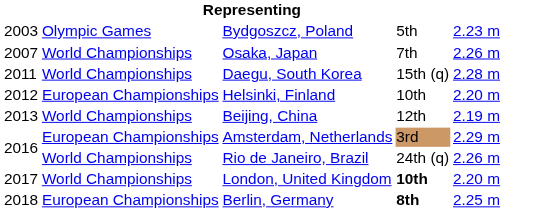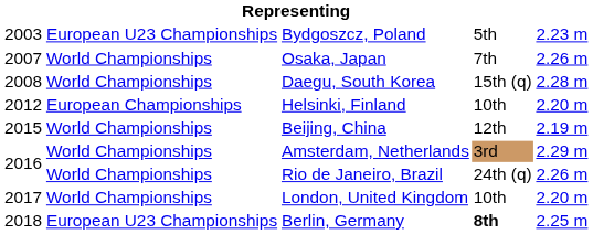Bydgoszcz, Poland | column 2: Olympic Games -> European U23 Championships
Daegu, South Korea | column 1: 2011 -> 2008
Beijing, China | column 1: 2013 -> 2015
Amsterdam, Netherlands | column 2: European Championships -> World Championships
London, United Kingdom | column 4: bold -> normal
Berlin, Germany | column 2: European Championships -> European U23 Championships
